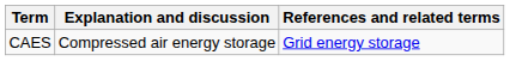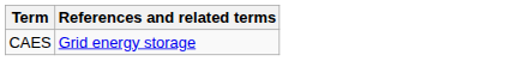- column: Explanation and discussion | Compressed air energy storage
